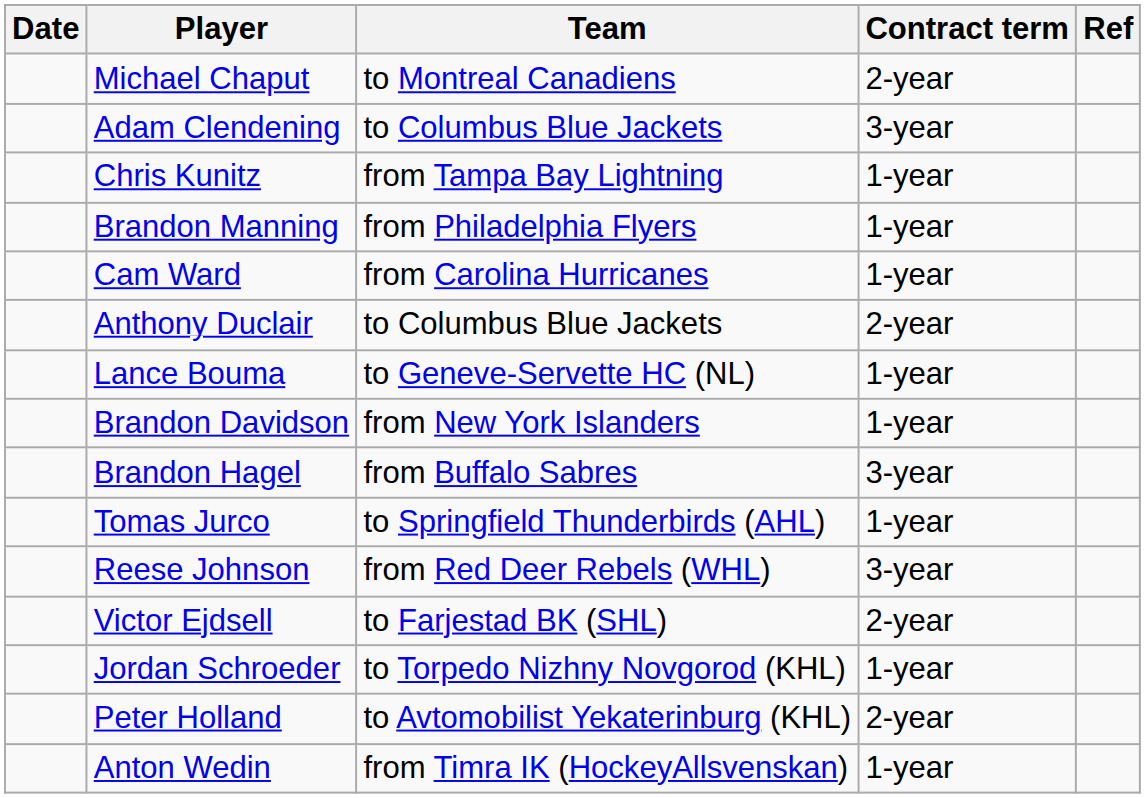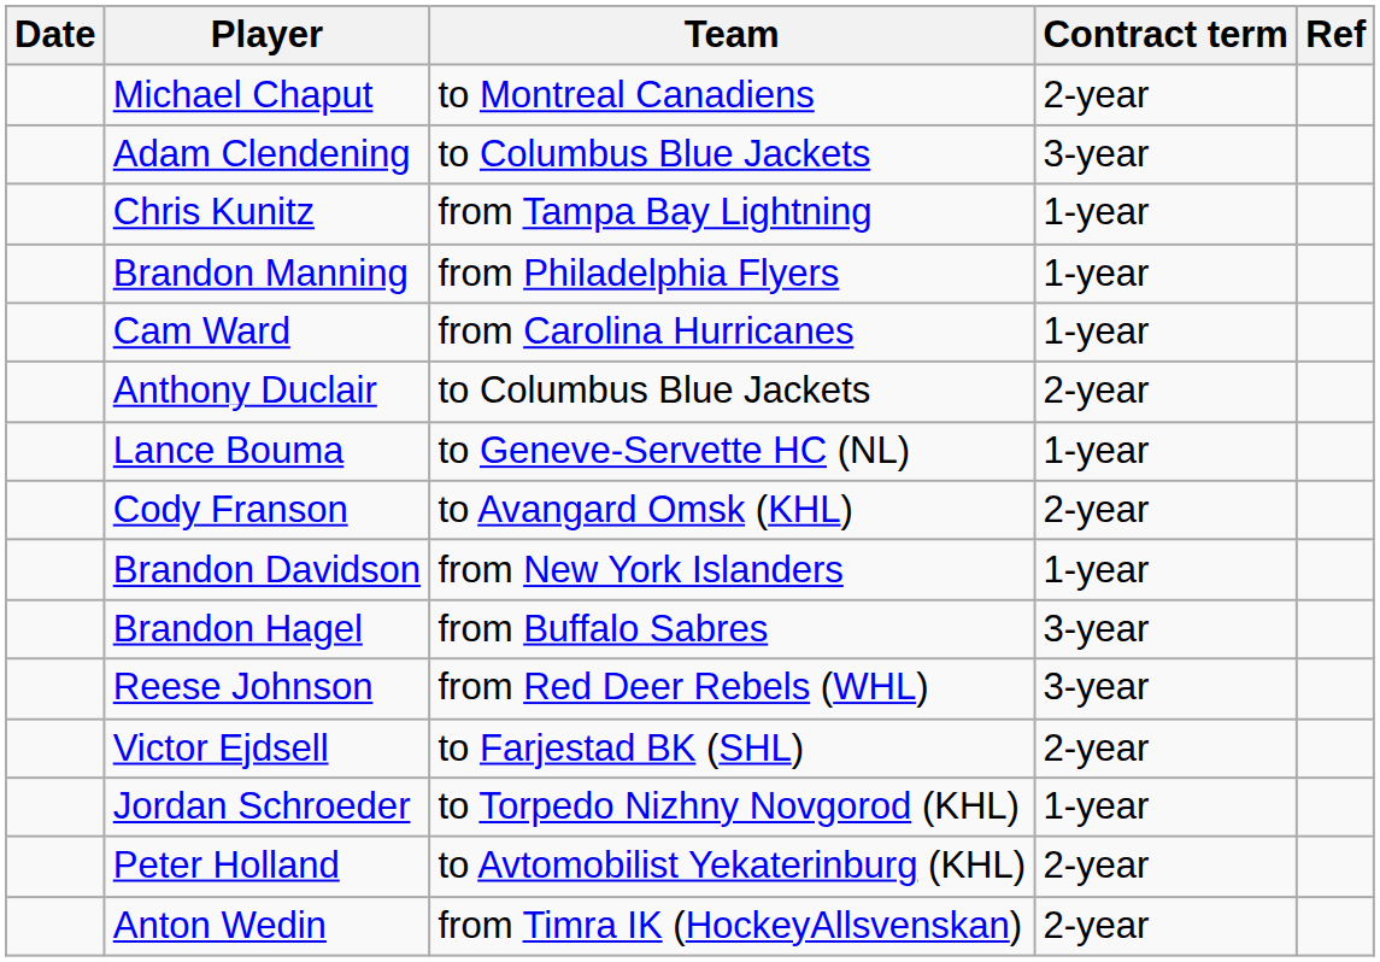+ row: Cody Franson | to Avangard Omsk (KHL) | 2-year
- row: Tomas Jurco | to Springfield Thunderbirds (AHL) | 1-year
Anton Wedin | Contract term: 1-year -> 2-year
